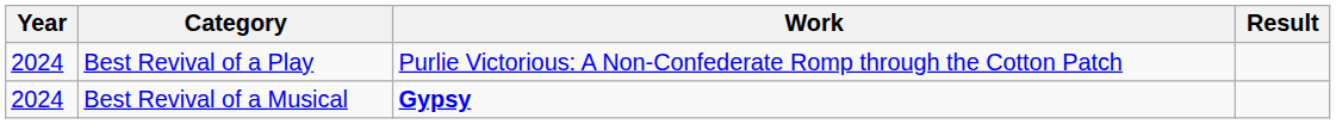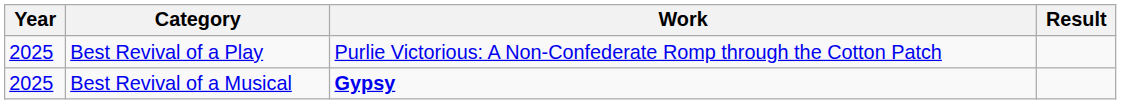Best Revival of a Play | Year: 2024 -> 2025
Best Revival of a Musical | Year: 2024 -> 2025
